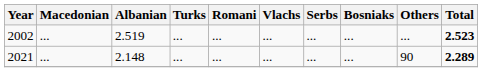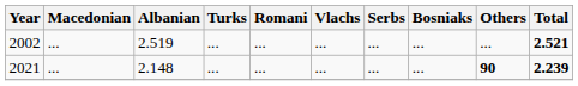2002 | Total: 2.523 -> 2.521
2021 | Others: normal -> bold
2021 | Total: 2.289 -> 2.239
